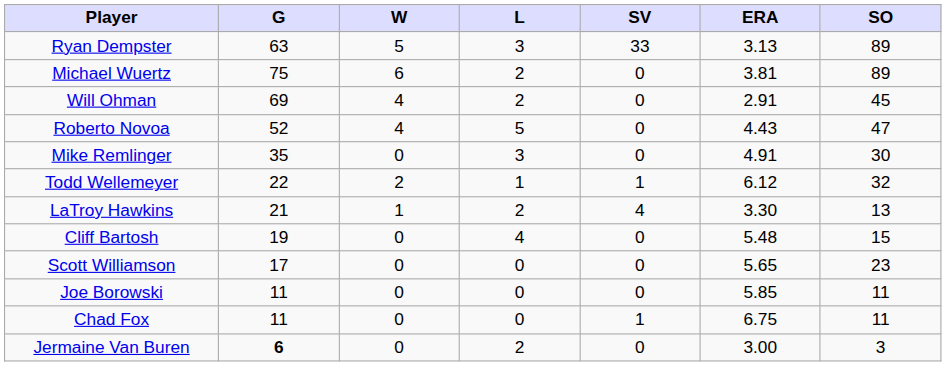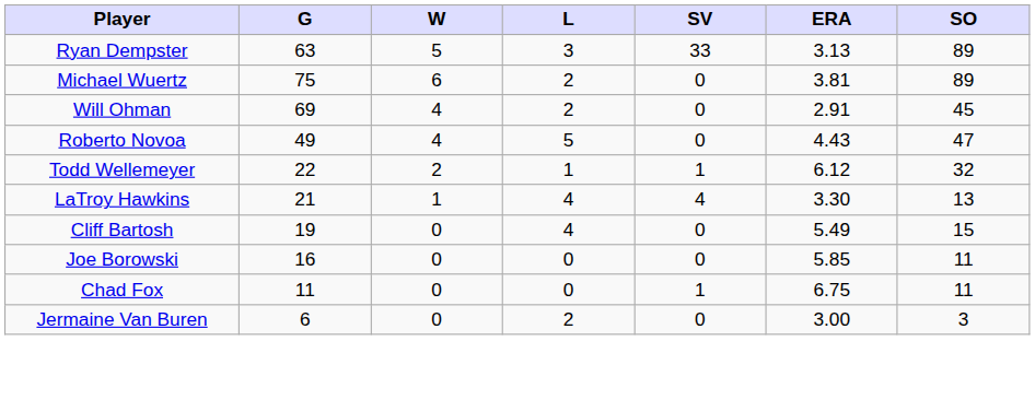Roberto Novoa | G: 52 -> 49
- row: Mike Remlinger | 35 | 0 | 3 | 0 | 4.91 | 30
LaTroy Hawkins | L: 2 -> 4
Cliff Bartosh | ERA: 5.48 -> 5.49
- row: Scott Williamson | 17 | 0 | 0 | 0 | 5.65 | 23
Joe Borowski | G: 11 -> 16
Jermaine Van Buren | G: bold -> normal
